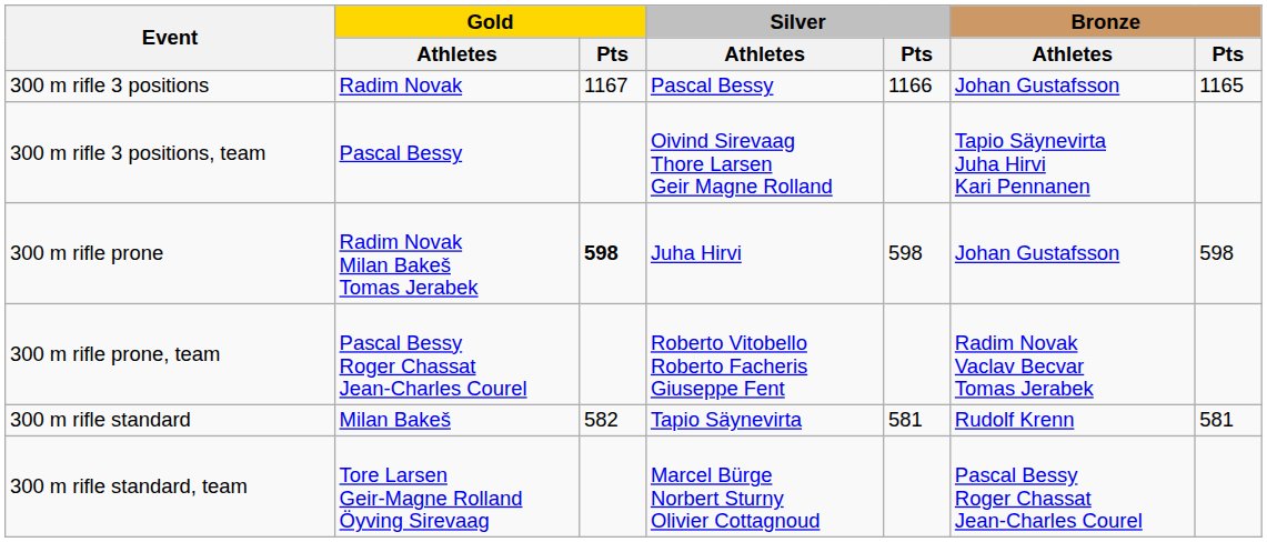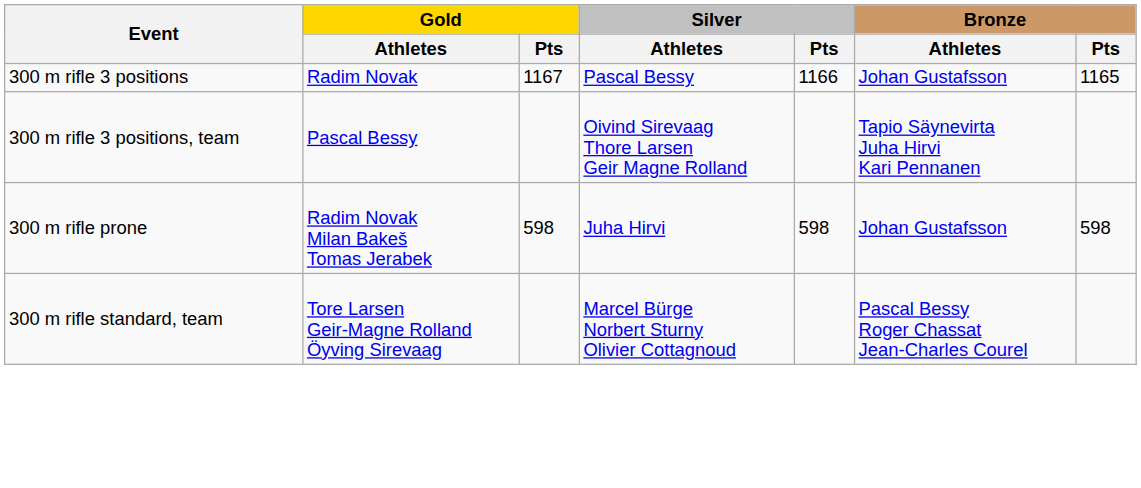300 m rifle prone | Gold / Pts: bold -> normal
- row: 300 m rifle prone, team | Pascal Bessy Roger Chassat Jean-Charles Courel | Roberto Vitobello Roberto Facheris Giuseppe Fent | Radim Novak Vaclav Becvar Tomas Jerabek
- row: 300 m rifle standard | Milan Bakeš | 582 | Tapio Säynevirta | 581 | Rudolf Krenn | 581
